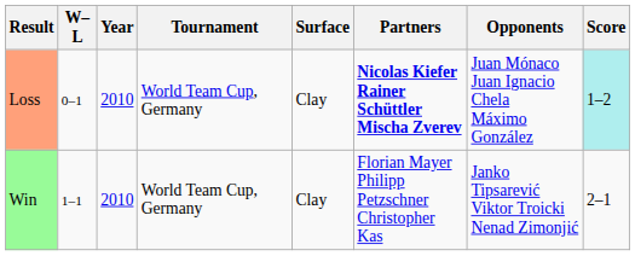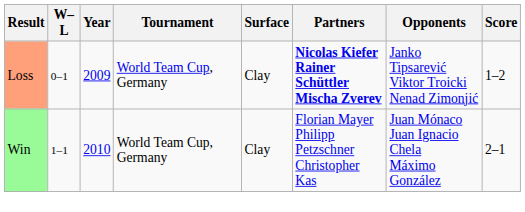Loss | Year: 2010 -> 2009
Loss | Opponents: Juan Mónaco Juan Ignacio Chela Máximo González -> Janko Tipsarević Viktor Troicki Nenad Zimonjić
Loss | Score: paleturquoise background -> no background
Win | Opponents: Janko Tipsarević Viktor Troicki Nenad Zimonjić -> Juan Mónaco Juan Ignacio Chela Máximo González
